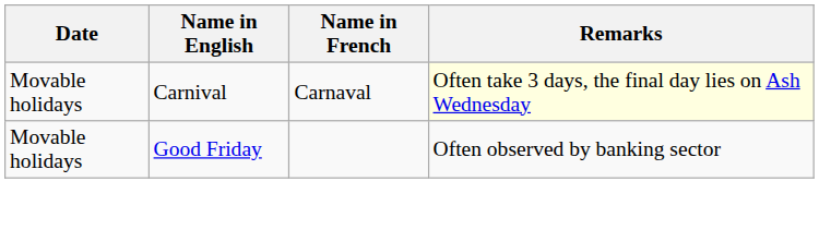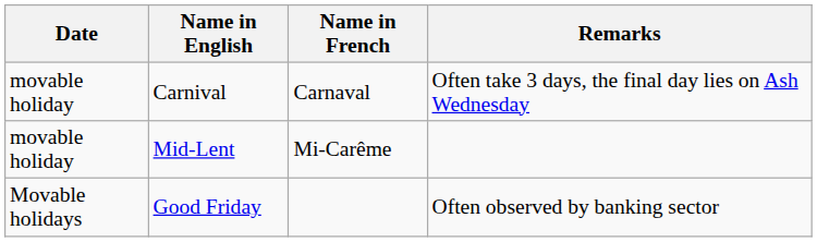Carnival | Date: Movable holidays -> movable holiday
Carnival | Remarks: lightyellow background -> no background
+ row: movable holiday | Mid-Lent | Mi-Carême
